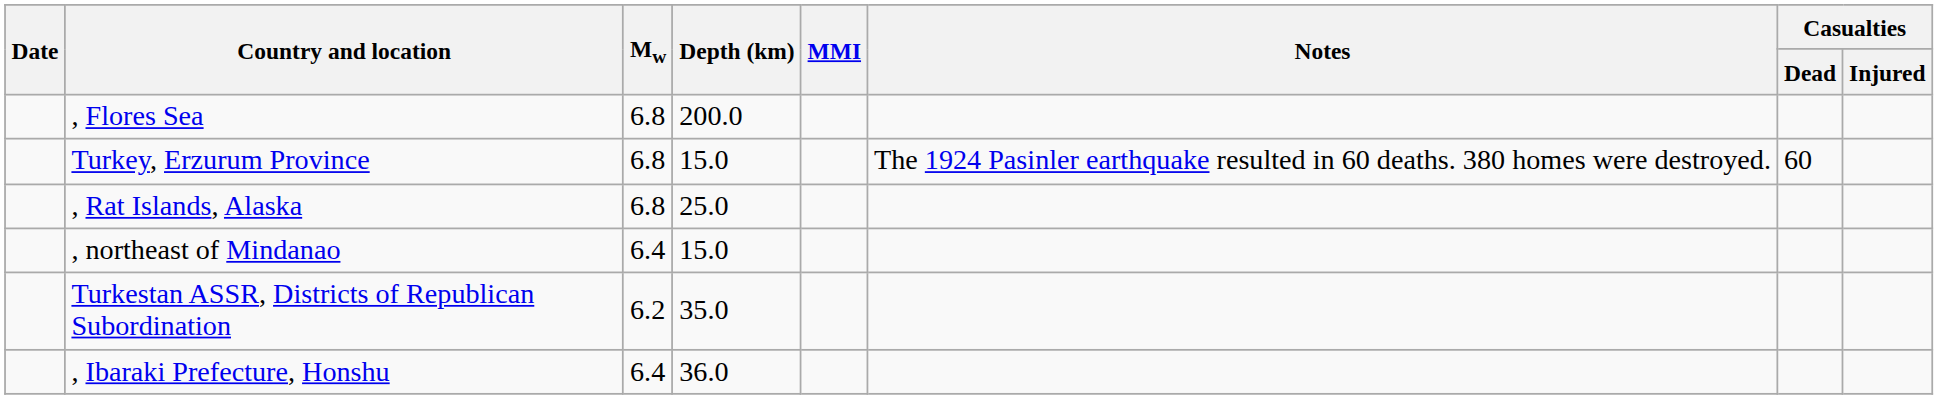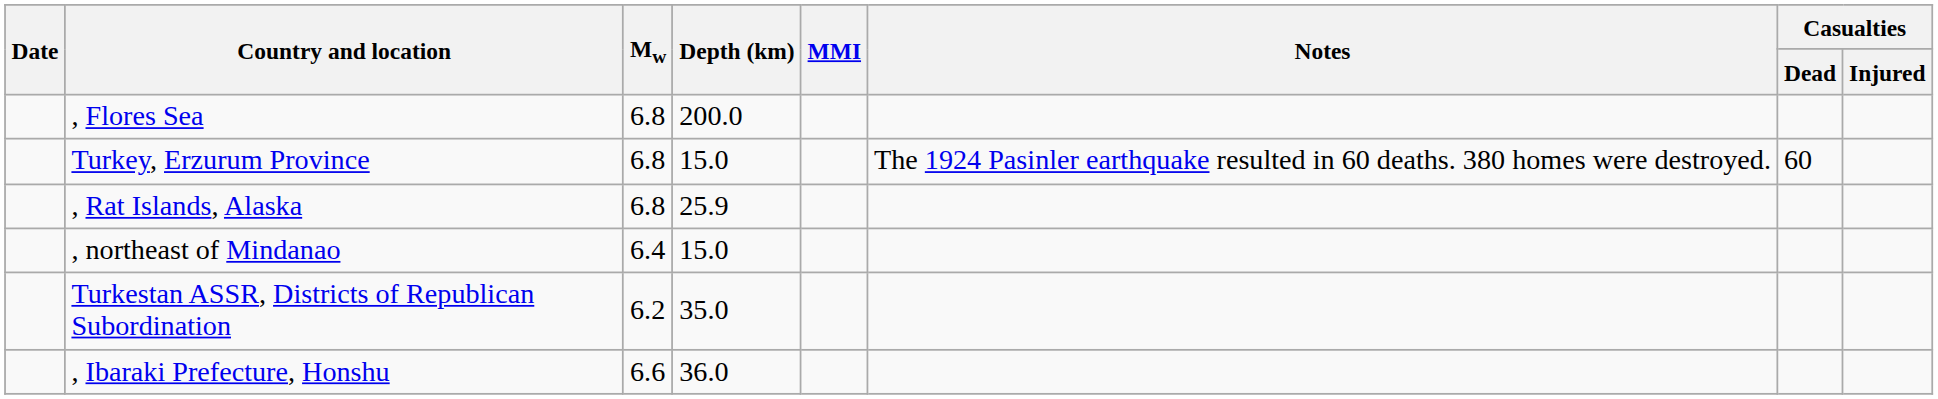, Rat Islands, Alaska | Depth (km): 25.0 -> 25.9
, Ibaraki Prefecture, Honshu | Mw: 6.4 -> 6.6
